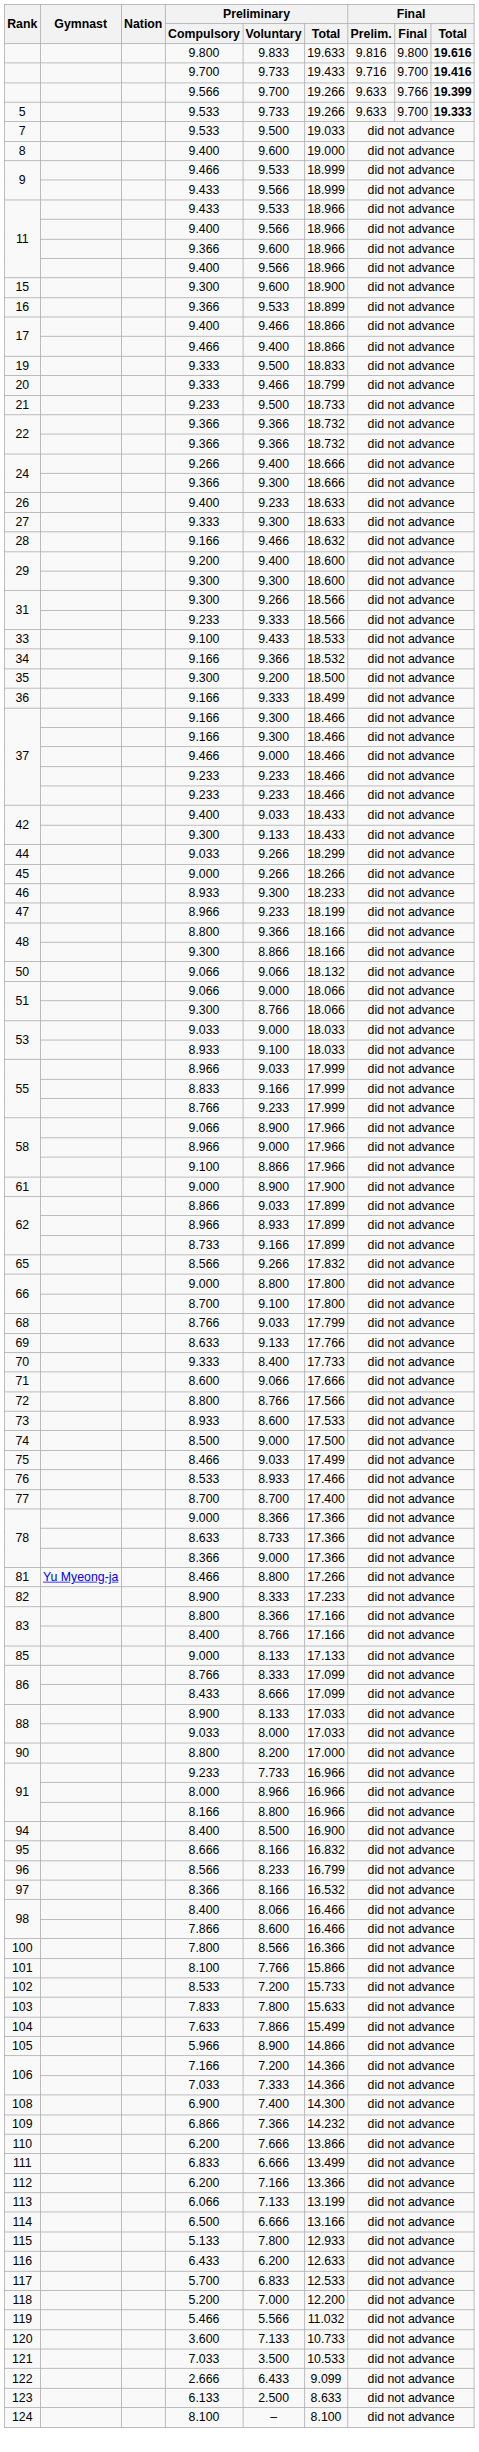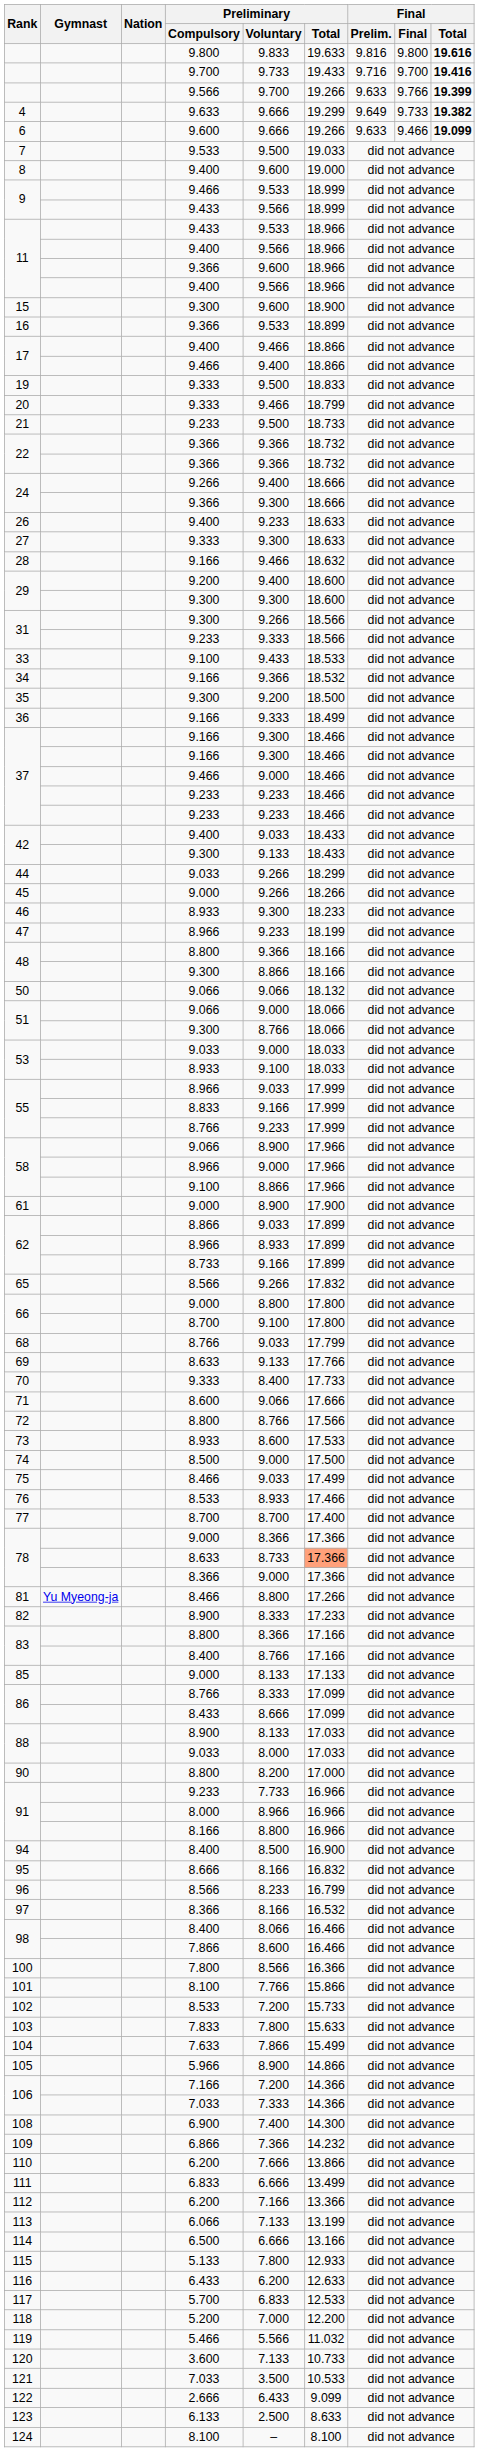+ row: 4 | 9.633 | 9.666 | 19.299 | 9.649 | 9.733 | 19.382
- row: 5 | 9.533 | 9.733 | 19.266 | 9.633 | 9.700 | 19.333
+ row: 6 | 9.600 | 9.666 | 19.266 | 9.633 | 9.466 | 19.099
78 / 8.633 | Preliminary / Total: no background -> lightsalmon background
